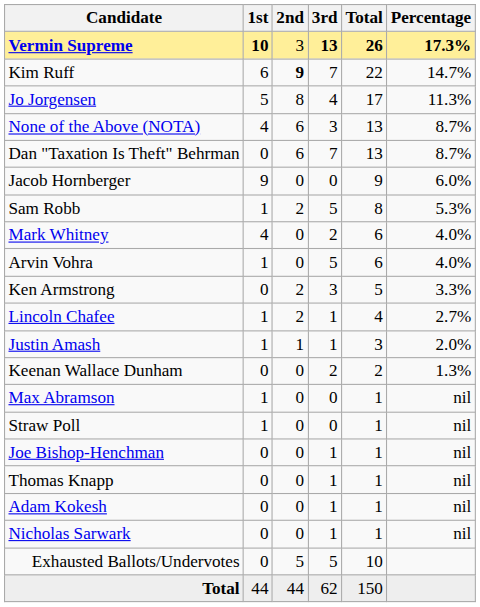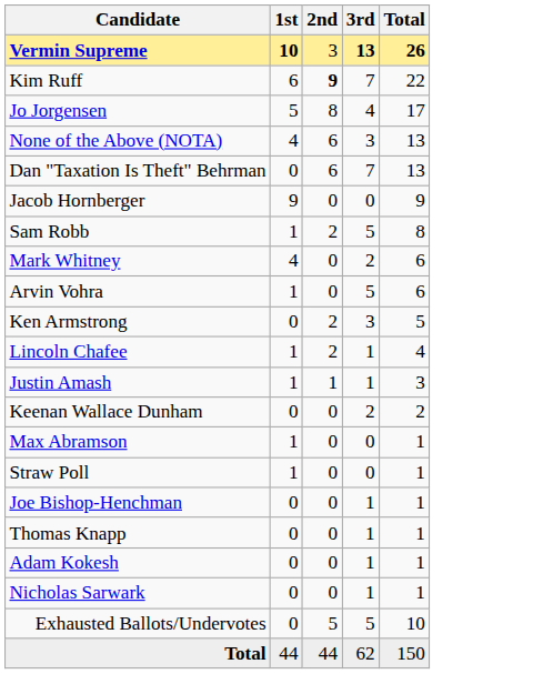- column: Percentage | 17.3% | 14.7% | 11.3% | 8.7% | 8.7% | 6.0% | 5.3% | 4.0% | 4.0% | 3.3% | 2.7% | 2.0% | 1.3% | nil | nil | nil | nil | nil | nil
